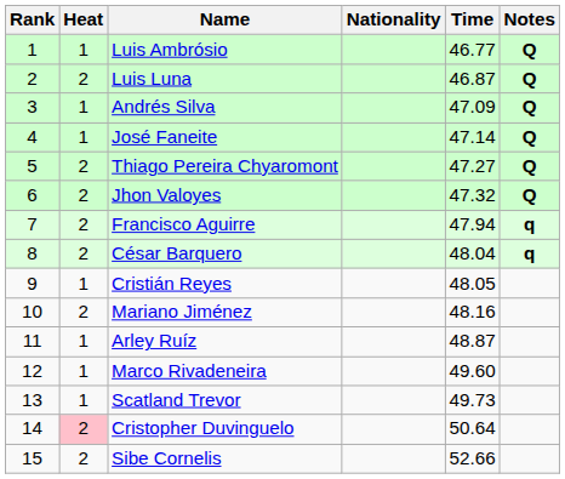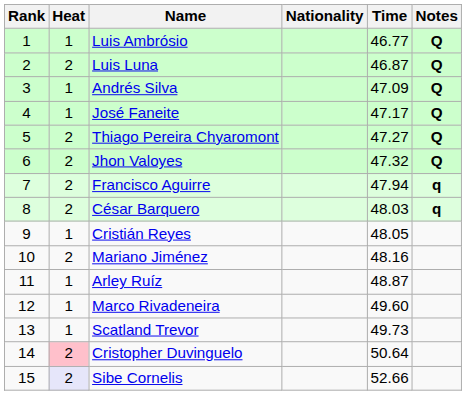José Faneite | Time: 47.14 -> 47.17
César Barquero | Time: 48.04 -> 48.03
Sibe Cornelis | Heat: no background -> lavender background
